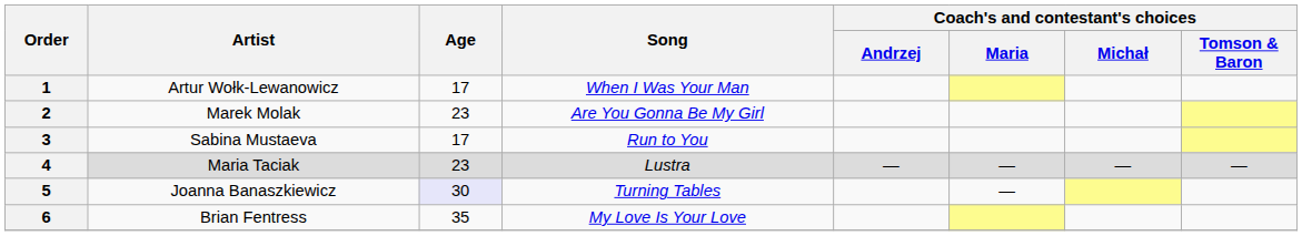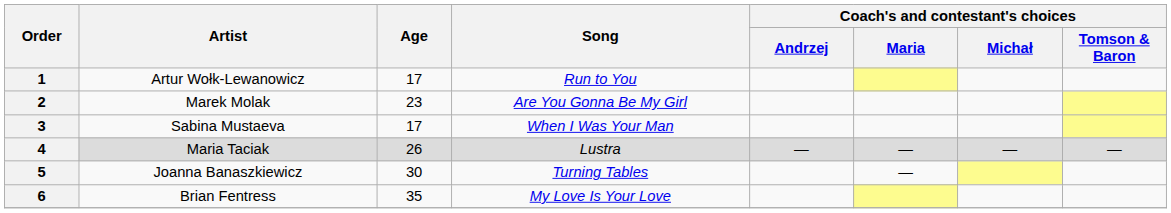1 | Song: When I Was Your Man -> Run to You
3 | Song: Run to You -> When I Was Your Man
4 | Age: 23 -> 26
5 | Age: lavender background -> no background
